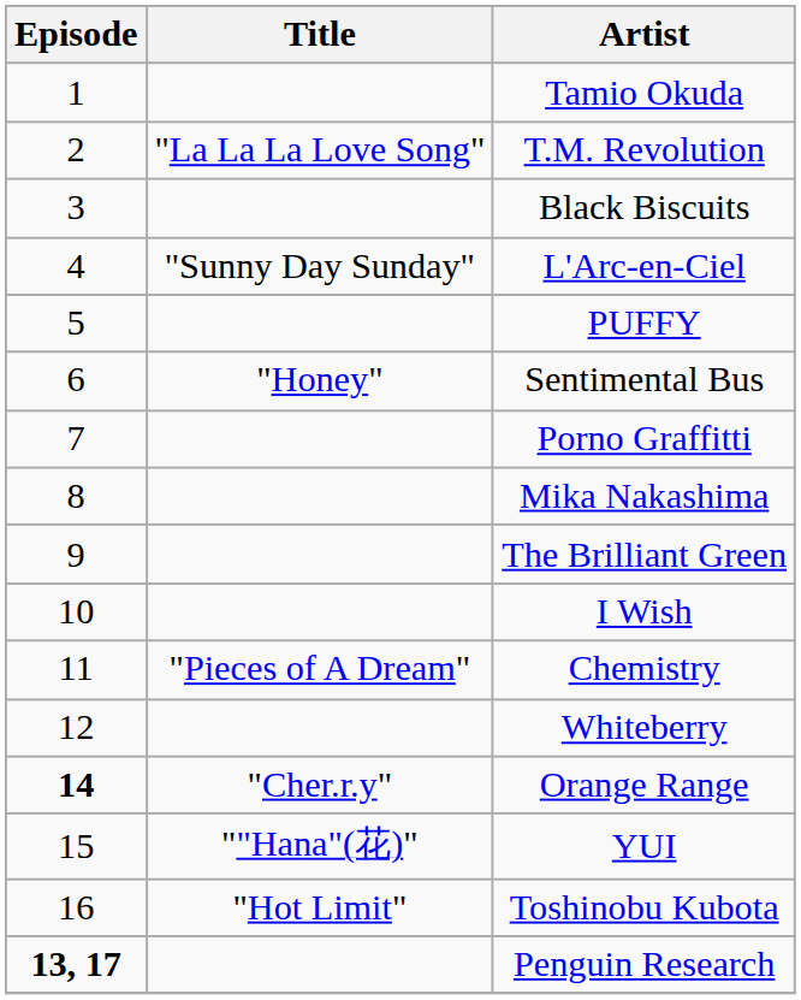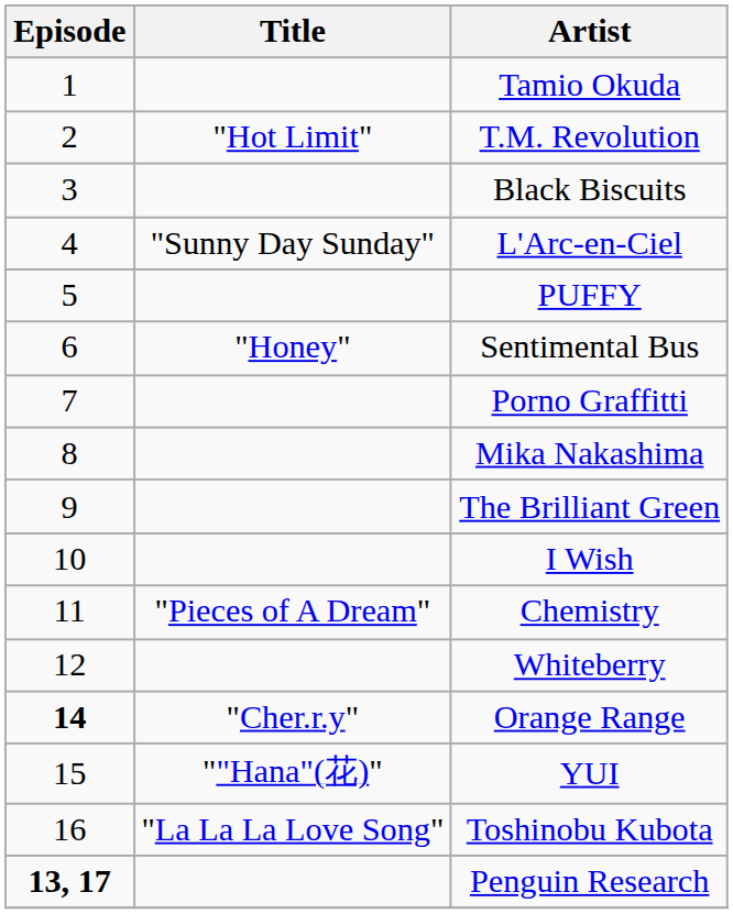T.M. Revolution | Title: "La La La Love Song" -> "Hot Limit"
Toshinobu Kubota | Title: "Hot Limit" -> "La La La Love Song"
